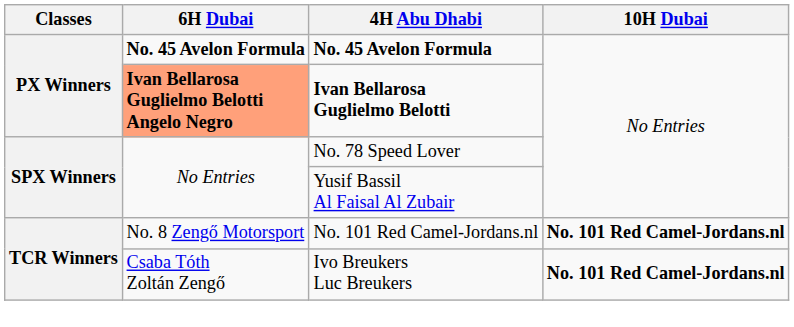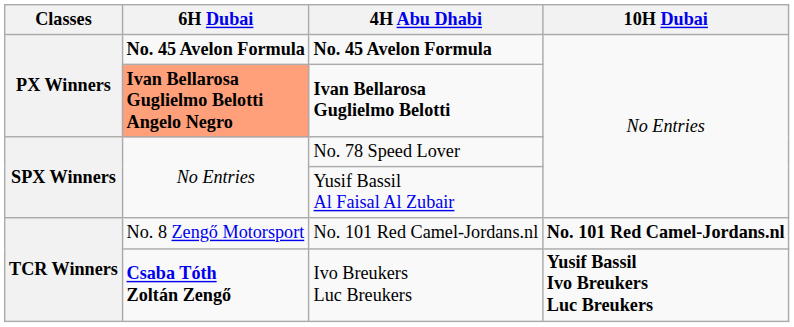Ivo Breukers Luc Breukers | 6H Dubai: normal -> bold
Ivo Breukers Luc Breukers | 10H Dubai: No. 101 Red Camel-Jordans.nl -> Yusif Bassil Ivo Breukers Luc Breukers
